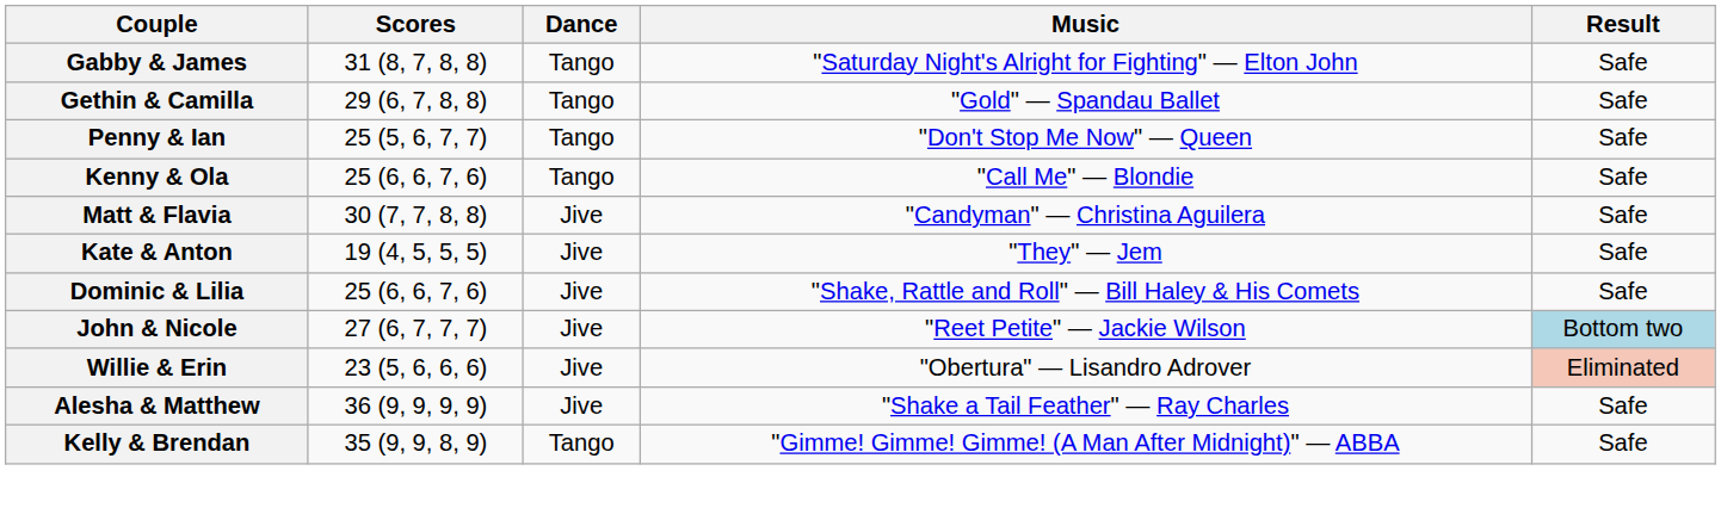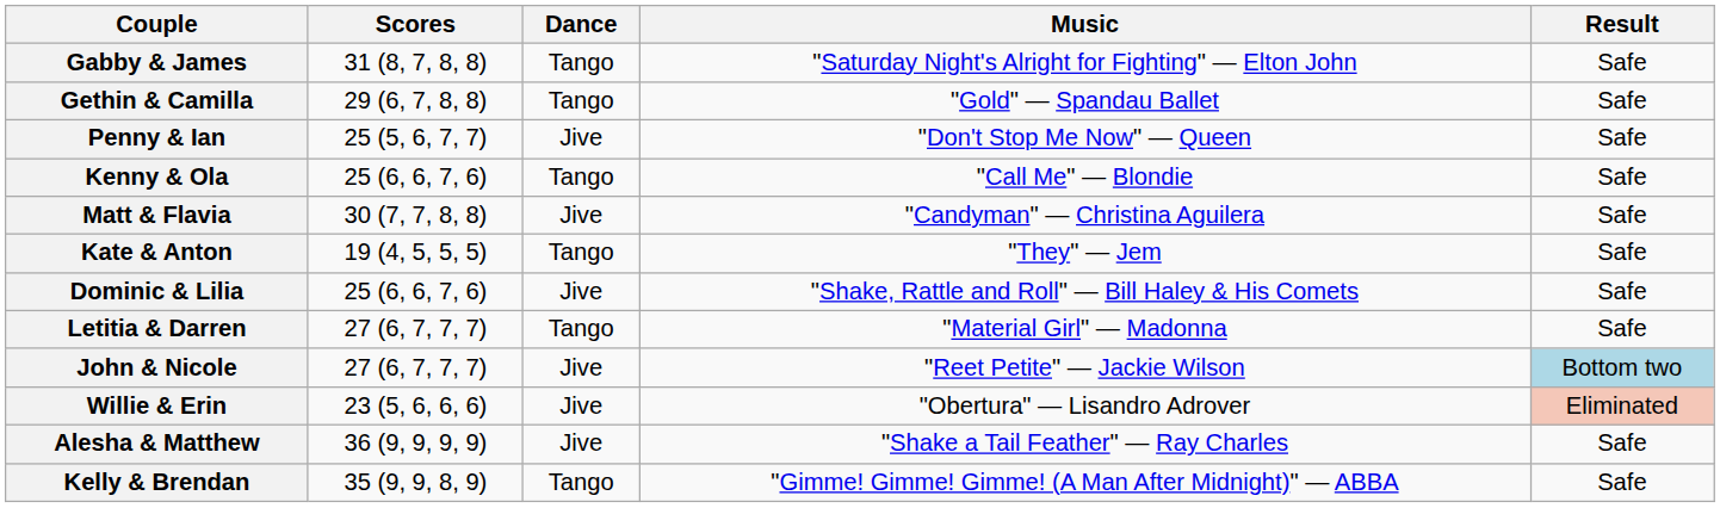Penny & Ian | Dance: Tango -> Jive
Kate & Anton | Dance: Jive -> Tango
+ row: Letitia & Darren | 27 (6, 7, 7, 7) | Tango | "Material Girl" — Madonna | Safe
